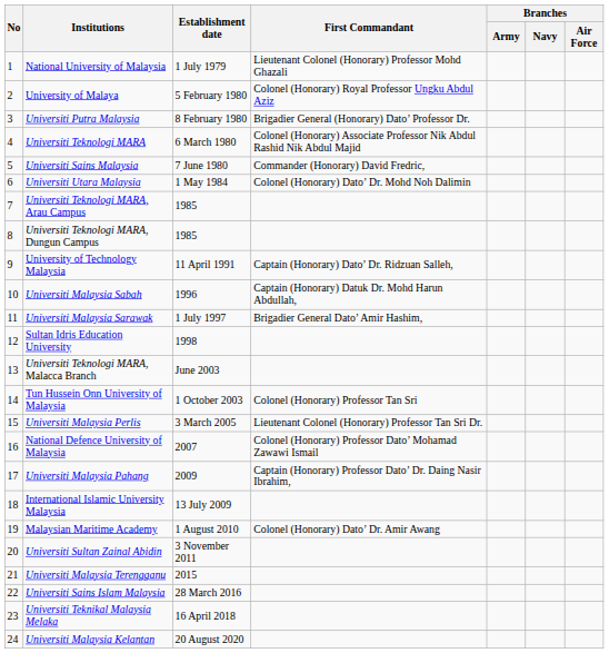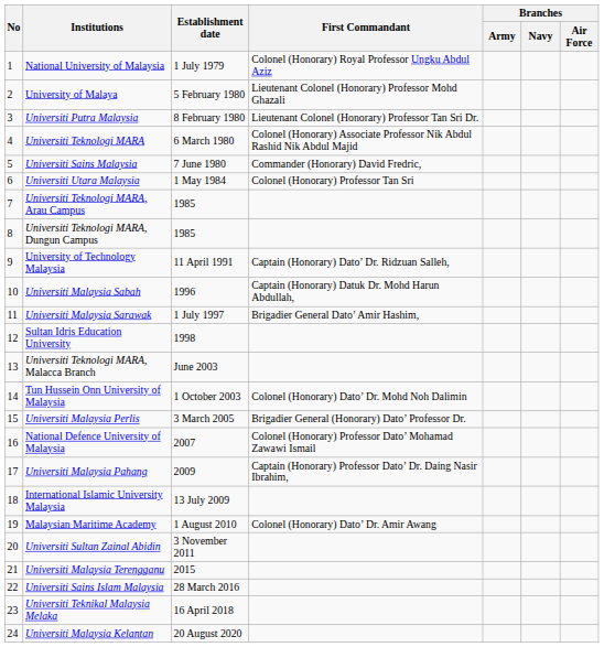National University of Malaysia | First Commandant: Lieutenant Colonel (Honorary) Professor Mohd Ghazali -> Colonel (Honorary) Royal Professor Ungku Abdul Aziz
University of Malaya | First Commandant: Colonel (Honorary) Royal Professor Ungku Abdul Aziz -> Lieutenant Colonel (Honorary) Professor Mohd Ghazali
Universiti Putra Malaysia | First Commandant: Brigadier General (Honorary) Dato’ Professor Dr. -> Lieutenant Colonel (Honorary) Professor Tan Sri Dr.
Universiti Utara Malaysia | First Commandant: Colonel (Honorary) Dato’ Dr. Mohd Noh Dalimin -> Colonel (Honorary) Professor Tan Sri
Tun Hussein Onn University of Malaysia | First Commandant: Colonel (Honorary) Professor Tan Sri -> Colonel (Honorary) Dato’ Dr. Mohd Noh Dalimin
Universiti Malaysia Perlis | First Commandant: Lieutenant Colonel (Honorary) Professor Tan Sri Dr. -> Brigadier General (Honorary) Dato’ Professor Dr.
